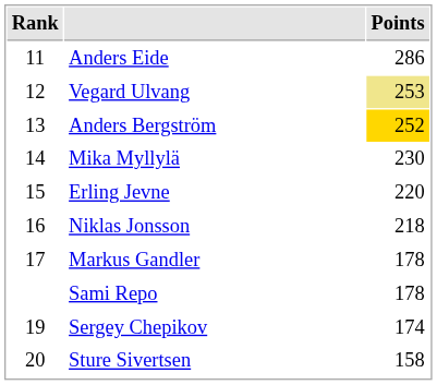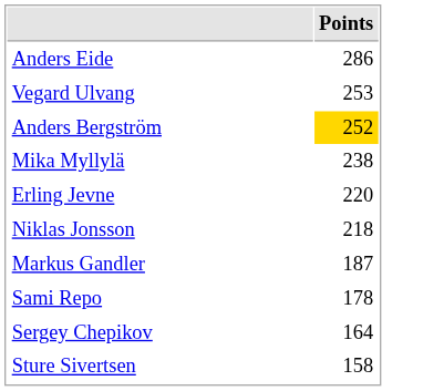- column: Rank | 11 | 12 | 13 | 14 | 15 | 16 | 17 | 19 | 20
Vegard Ulvang | Points: khaki background -> no background
Mika Myllylä | Points: 230 -> 238
Markus Gandler | Points: 178 -> 187
Sergey Chepikov | Points: 174 -> 164
